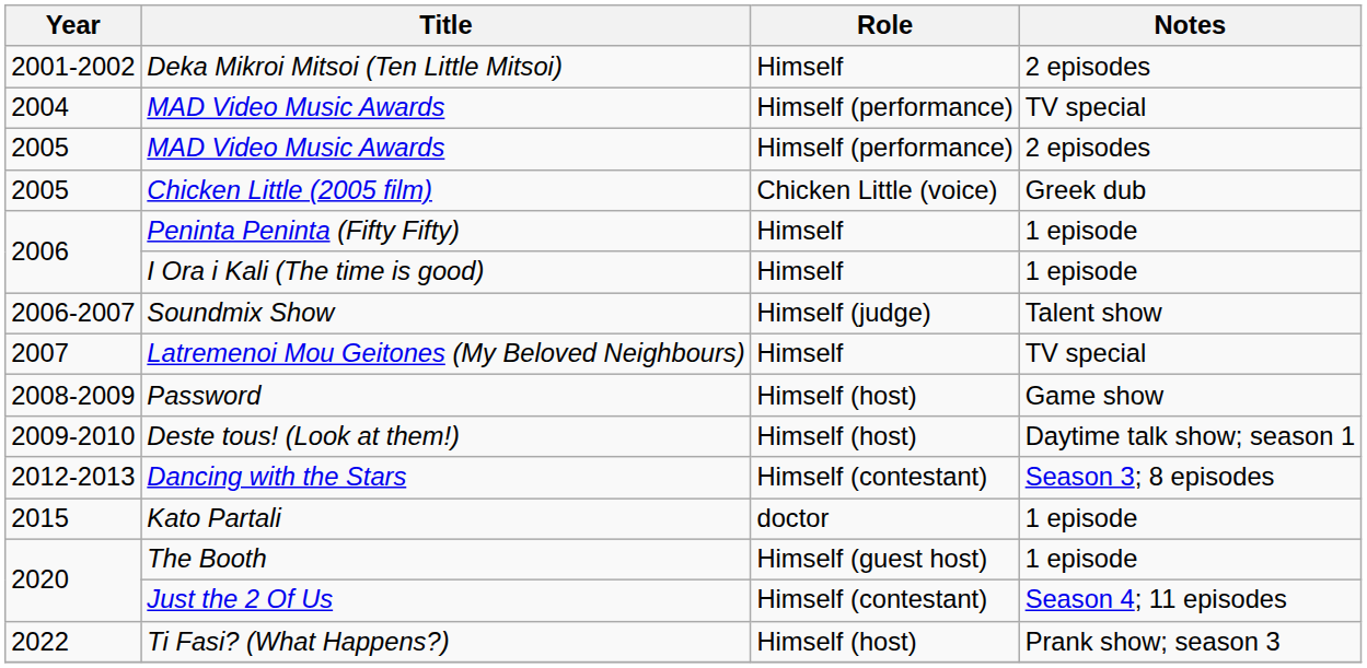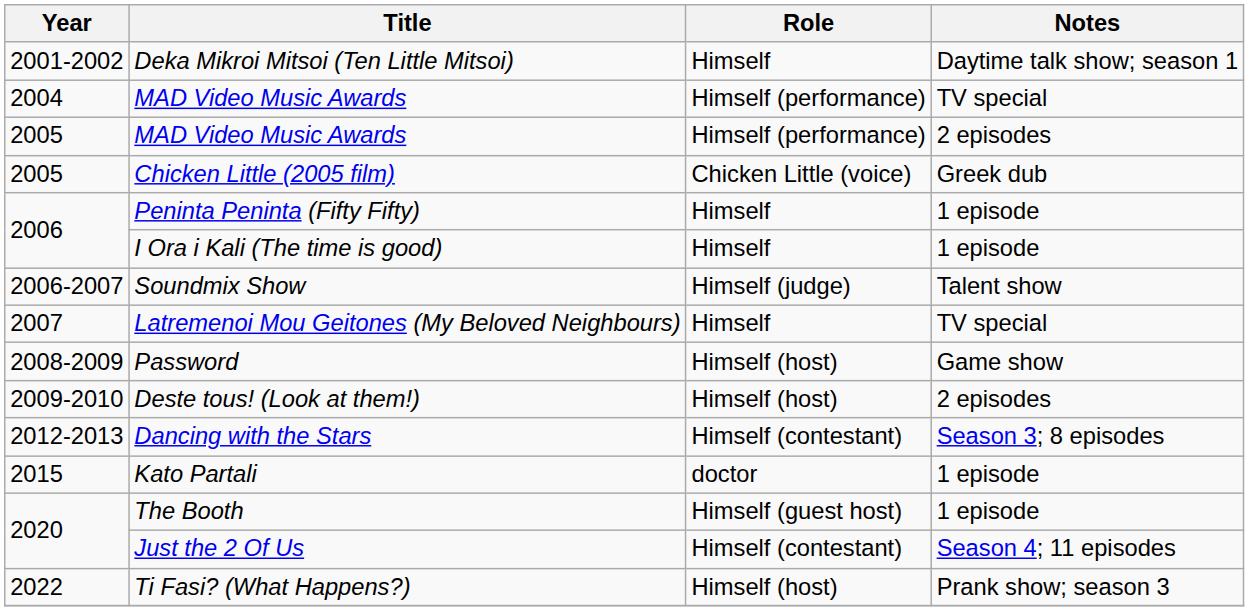Deka Mikroi Mitsoi (Ten Little Mitsoi) | Notes: 2 episodes -> Daytime talk show; season 1
Deste tous! (Look at them!) | Notes: Daytime talk show; season 1 -> 2 episodes
